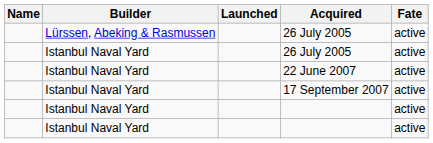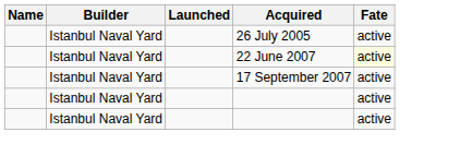- row: Lürssen, Abeking & Rasmussen | 26 July 2005 | active
22 June 2007 | Fate: no background -> lightyellow background
